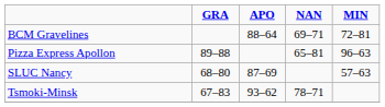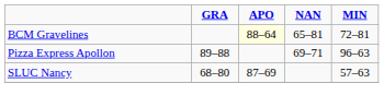BCM Gravelines | APO: no background -> lightyellow background
BCM Gravelines | NAN: 69–71 -> 65–81
Pizza Express Apollon | NAN: 65–81 -> 69–71
- row: Tsmoki-Minsk | 67–83 | 93–62 | 78–71
